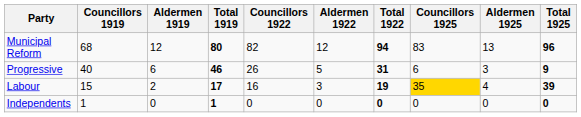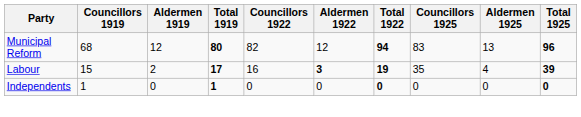- row: Progressive | 40 | 6 | 46 | 26 | 5 | 31 | 6 | 3 | 9
Labour | Aldermen 1922: normal -> bold
Labour | Councillors 1925: gold background -> no background
